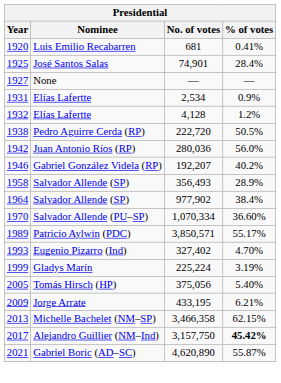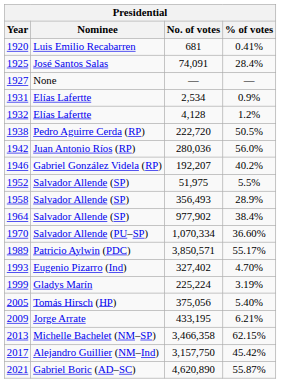1925 | No. of votes: 74,901 -> 74,091
+ row: 1952 | Salvador Allende (SP) | 51,975 | 5.5%
2017 | % of votes: bold -> normal
